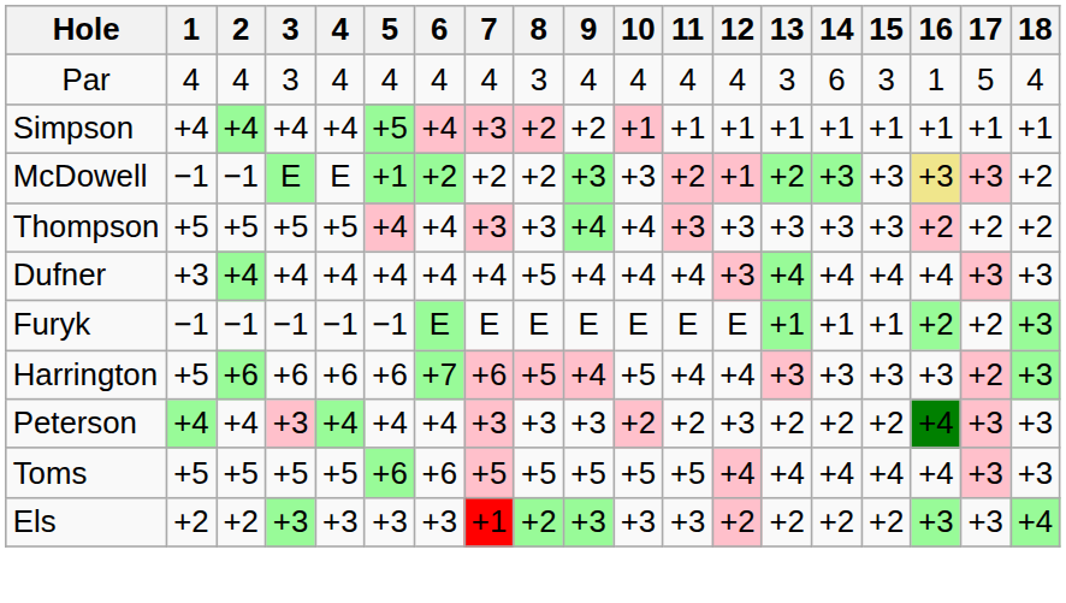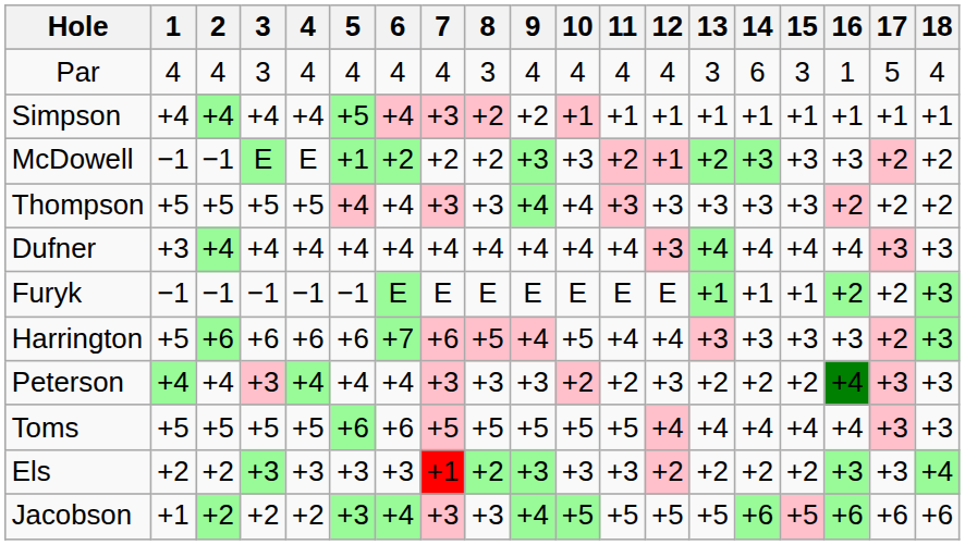McDowell | 16: khaki background -> no background
McDowell | 17: +3 -> +2
Dufner | 8: +5 -> +4
+ row: Jacobson | +1 | +2 | +2 | +2 | +3 | +4 | +3 | +3 | +4 | +5 | +5 | +5 | +5 | +6 | +5 | +6 | +6 | +6
